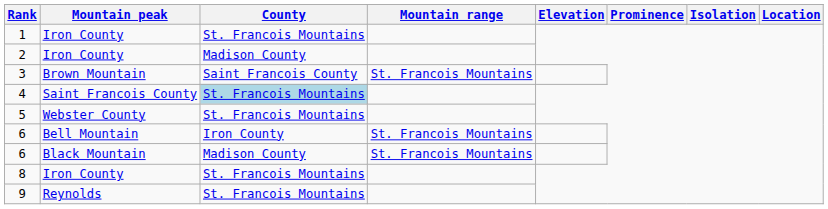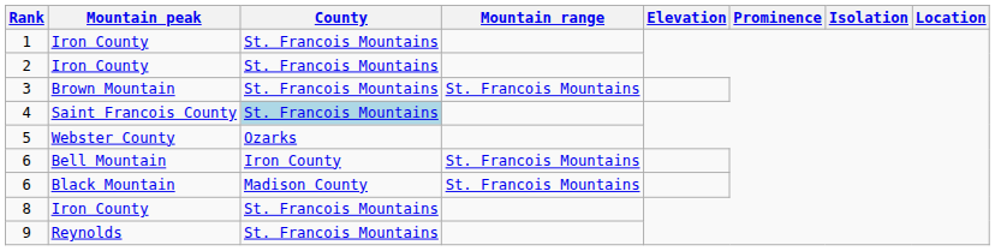2 | County: Madison County -> St. Francois Mountains
3 | County: Saint Francois County -> St. Francois Mountains
5 | County: St. Francois Mountains -> Ozarks
